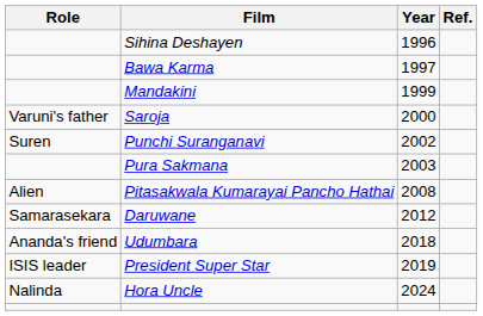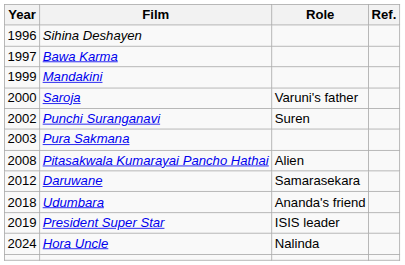columns swapped: Year <-> Role
